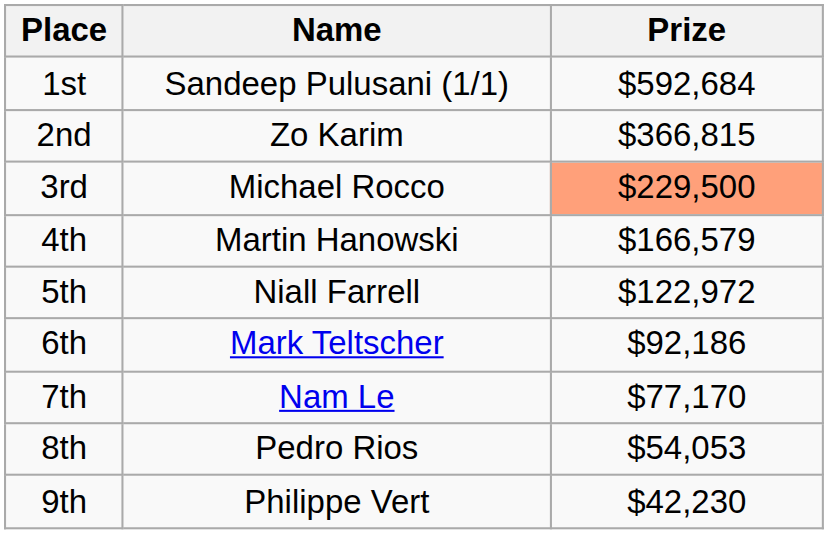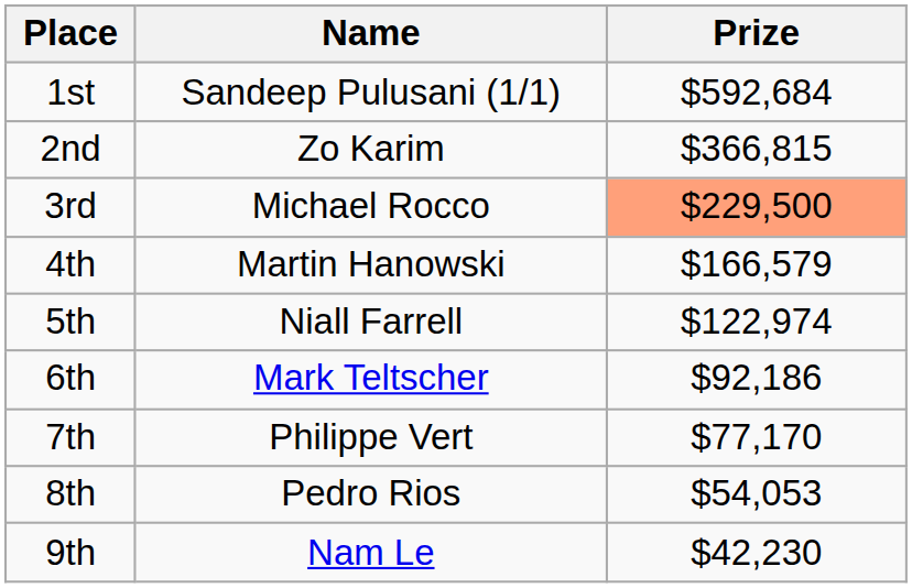5th | Prize: $122,972 -> $122,974
7th | Name: Nam Le -> Philippe Vert
9th | Name: Philippe Vert -> Nam Le
